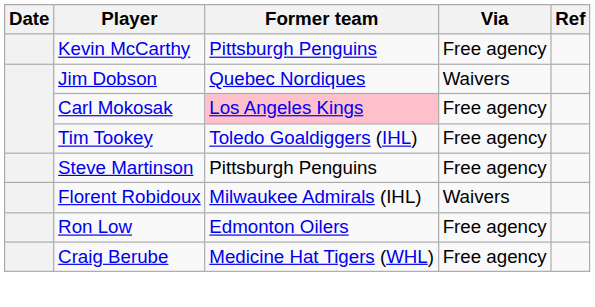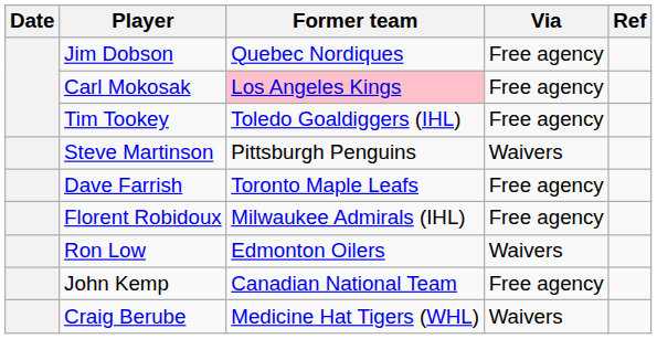- row: Kevin McCarthy | Pittsburgh Penguins | Free agency
Jim Dobson | Via: Waivers -> Free agency
Steve Martinson | Via: Free agency -> Waivers
+ row: Dave Farrish | Toronto Maple Leafs | Free agency
Florent Robidoux | Via: Waivers -> Free agency
Ron Low | Via: Free agency -> Waivers
+ row: John Kemp | Canadian National Team | Free agency
Craig Berube | Via: Free agency -> Waivers
